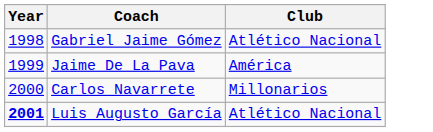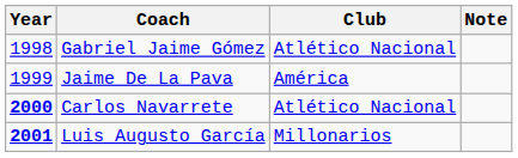+ column: Note
Carlos Navarrete | Year: normal -> bold
Carlos Navarrete | Club: Millonarios -> Atlético Nacional
Luis Augusto García | Club: Atlético Nacional -> Millonarios
